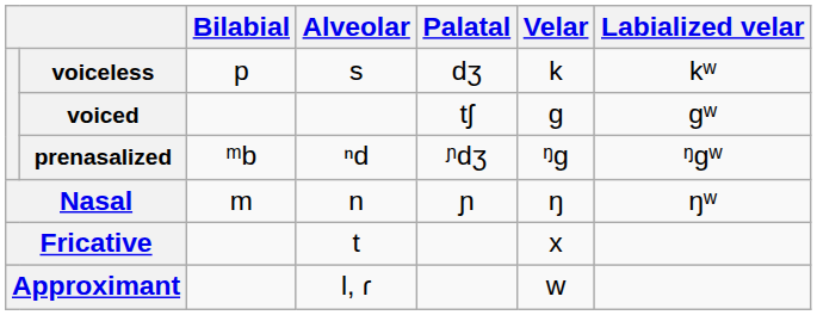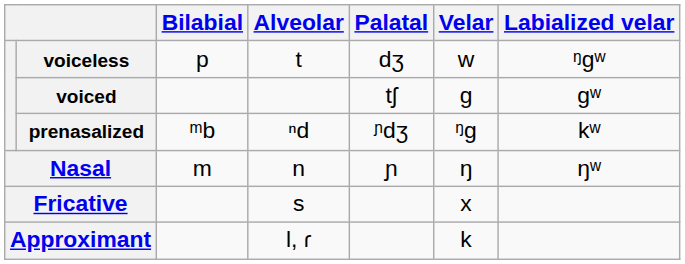voiceless | Alveolar: s -> t
voiceless | Velar: k -> w
voiceless | Labialized velar: kʷ -> ᵑgʷ
prenasalized | Labialized velar: ᵑgʷ -> kʷ
Fricative | Alveolar: t -> s
Approximant | Velar: w -> k
